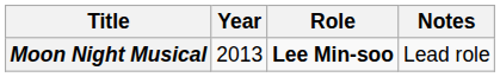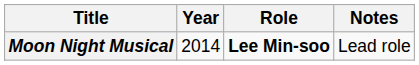Moon Night Musical | Year: 2013 -> 2014
